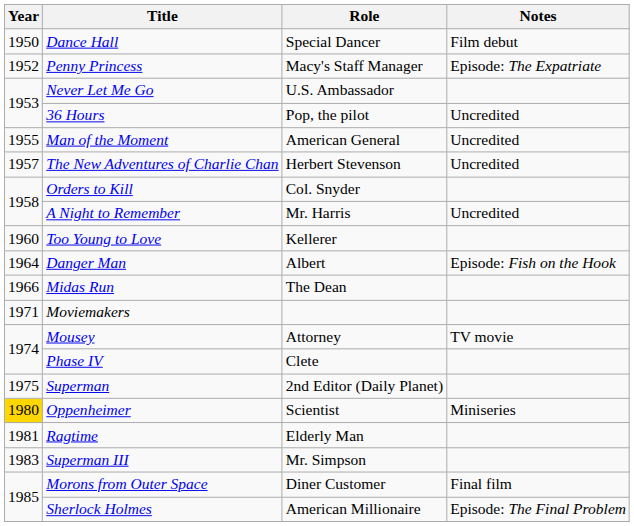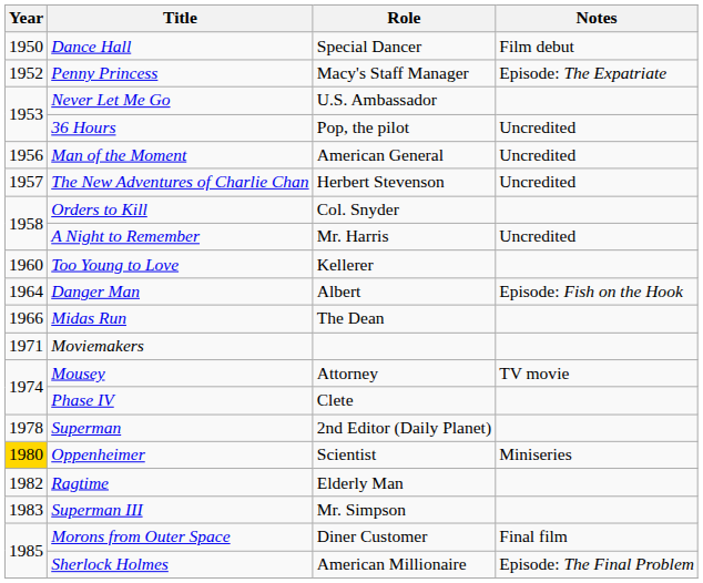Man of the Moment | Year: 1955 -> 1956
Superman | Year: 1975 -> 1978
Ragtime | Year: 1981 -> 1982
